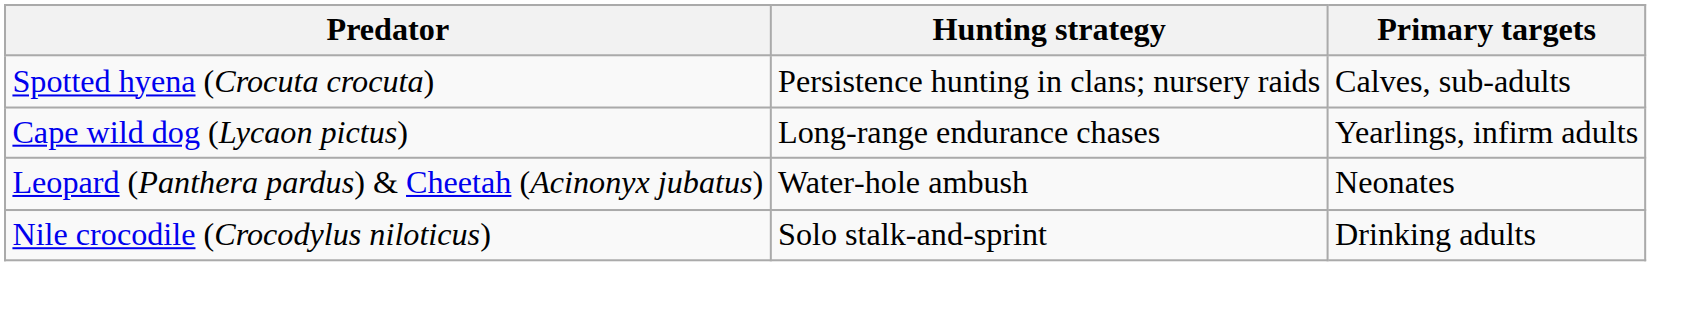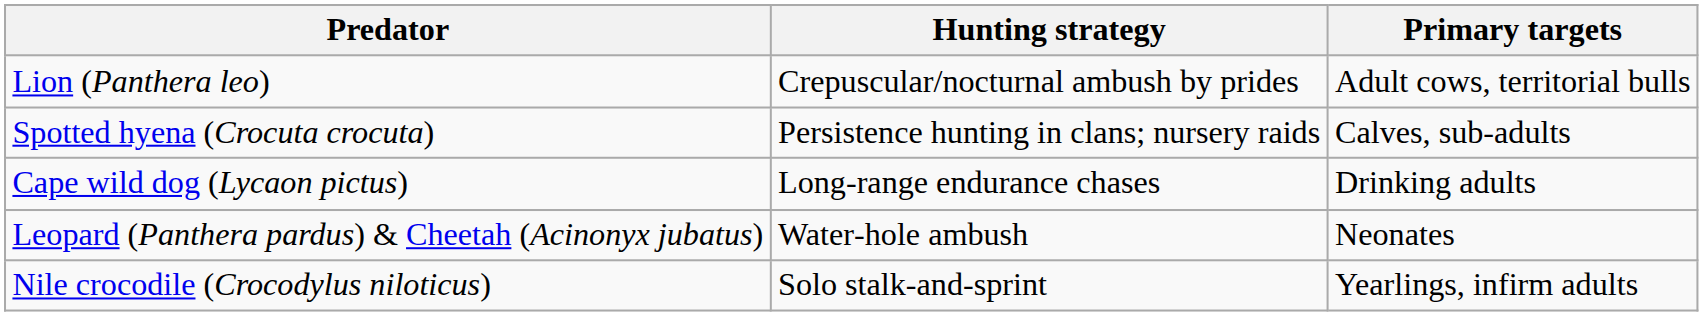+ row: Lion (Panthera leo) | Crepuscular/nocturnal ambush by prides | Adult cows, territorial bulls
Cape wild dog (Lycaon pictus) | Primary targets: Yearlings, infirm adults -> Drinking adults
Nile crocodile (Crocodylus niloticus) | Primary targets: Drinking adults -> Yearlings, infirm adults
